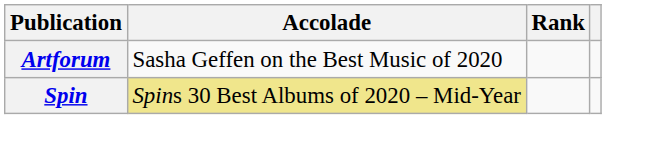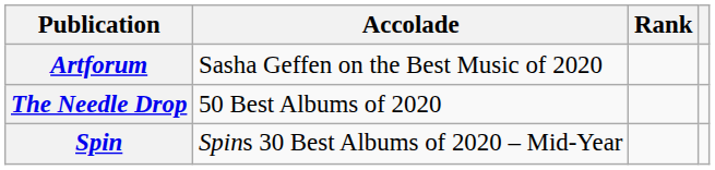+ row: The Needle Drop | 50 Best Albums of 2020
Spin | Accolade: khaki background -> no background
